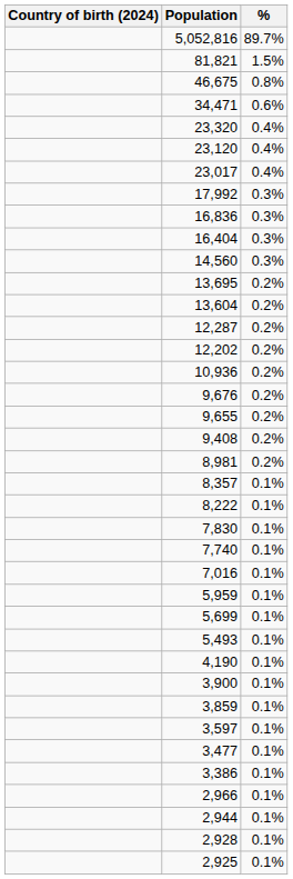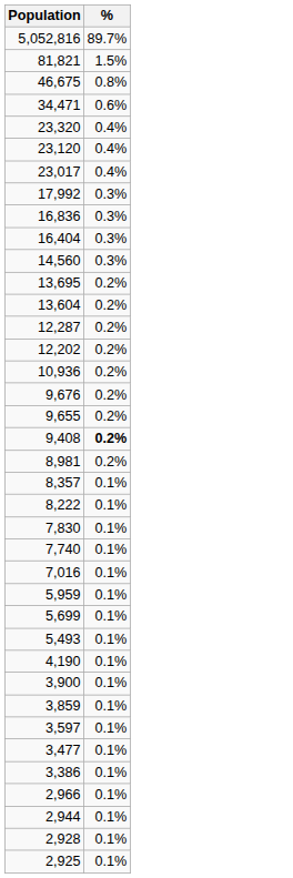- column: Country of birth (2024)
9,408 | %: normal -> bold
